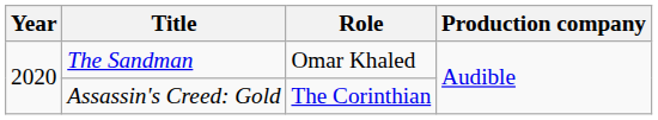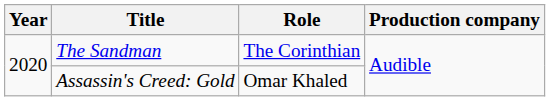The Sandman | Role: Omar Khaled -> The Corinthian
Assassin's Creed: Gold | Role: The Corinthian -> Omar Khaled
